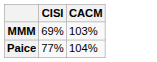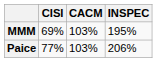+ column: INSPEC | 195% | 206%
Paice | CACM: 104% -> 103%
